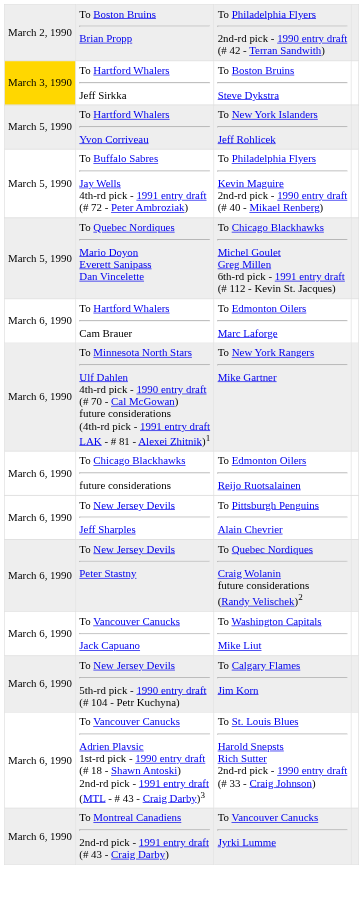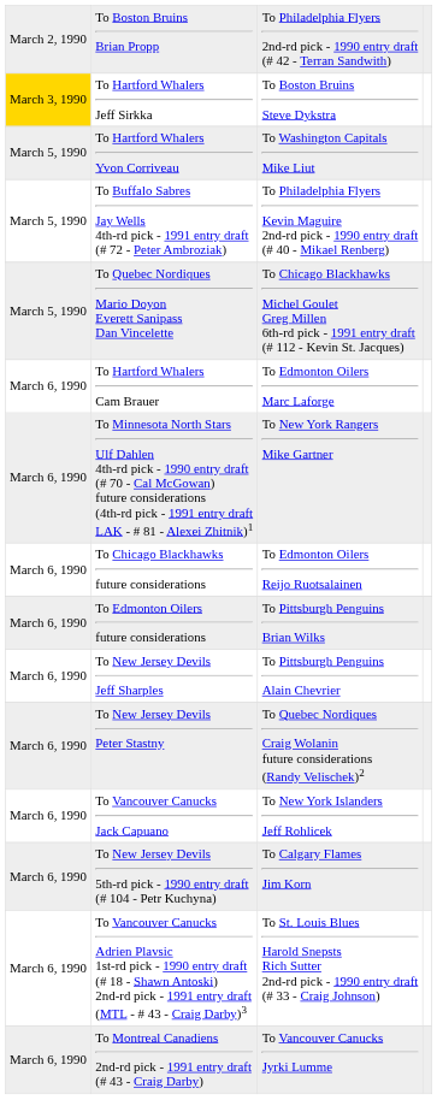To Hartford Whalers Yvon Corriveau | column 3: To New York Islanders Jeff Rohlicek -> To Washington Capitals Mike Liut
+ row: March 6, 1990 | To Edmonton Oilers future considerations | To Pittsburgh Penguins Brian Wilks
To Vancouver Canucks Jack Capuano | column 3: To Washington Capitals Mike Liut -> To New York Islanders Jeff Rohlicek
